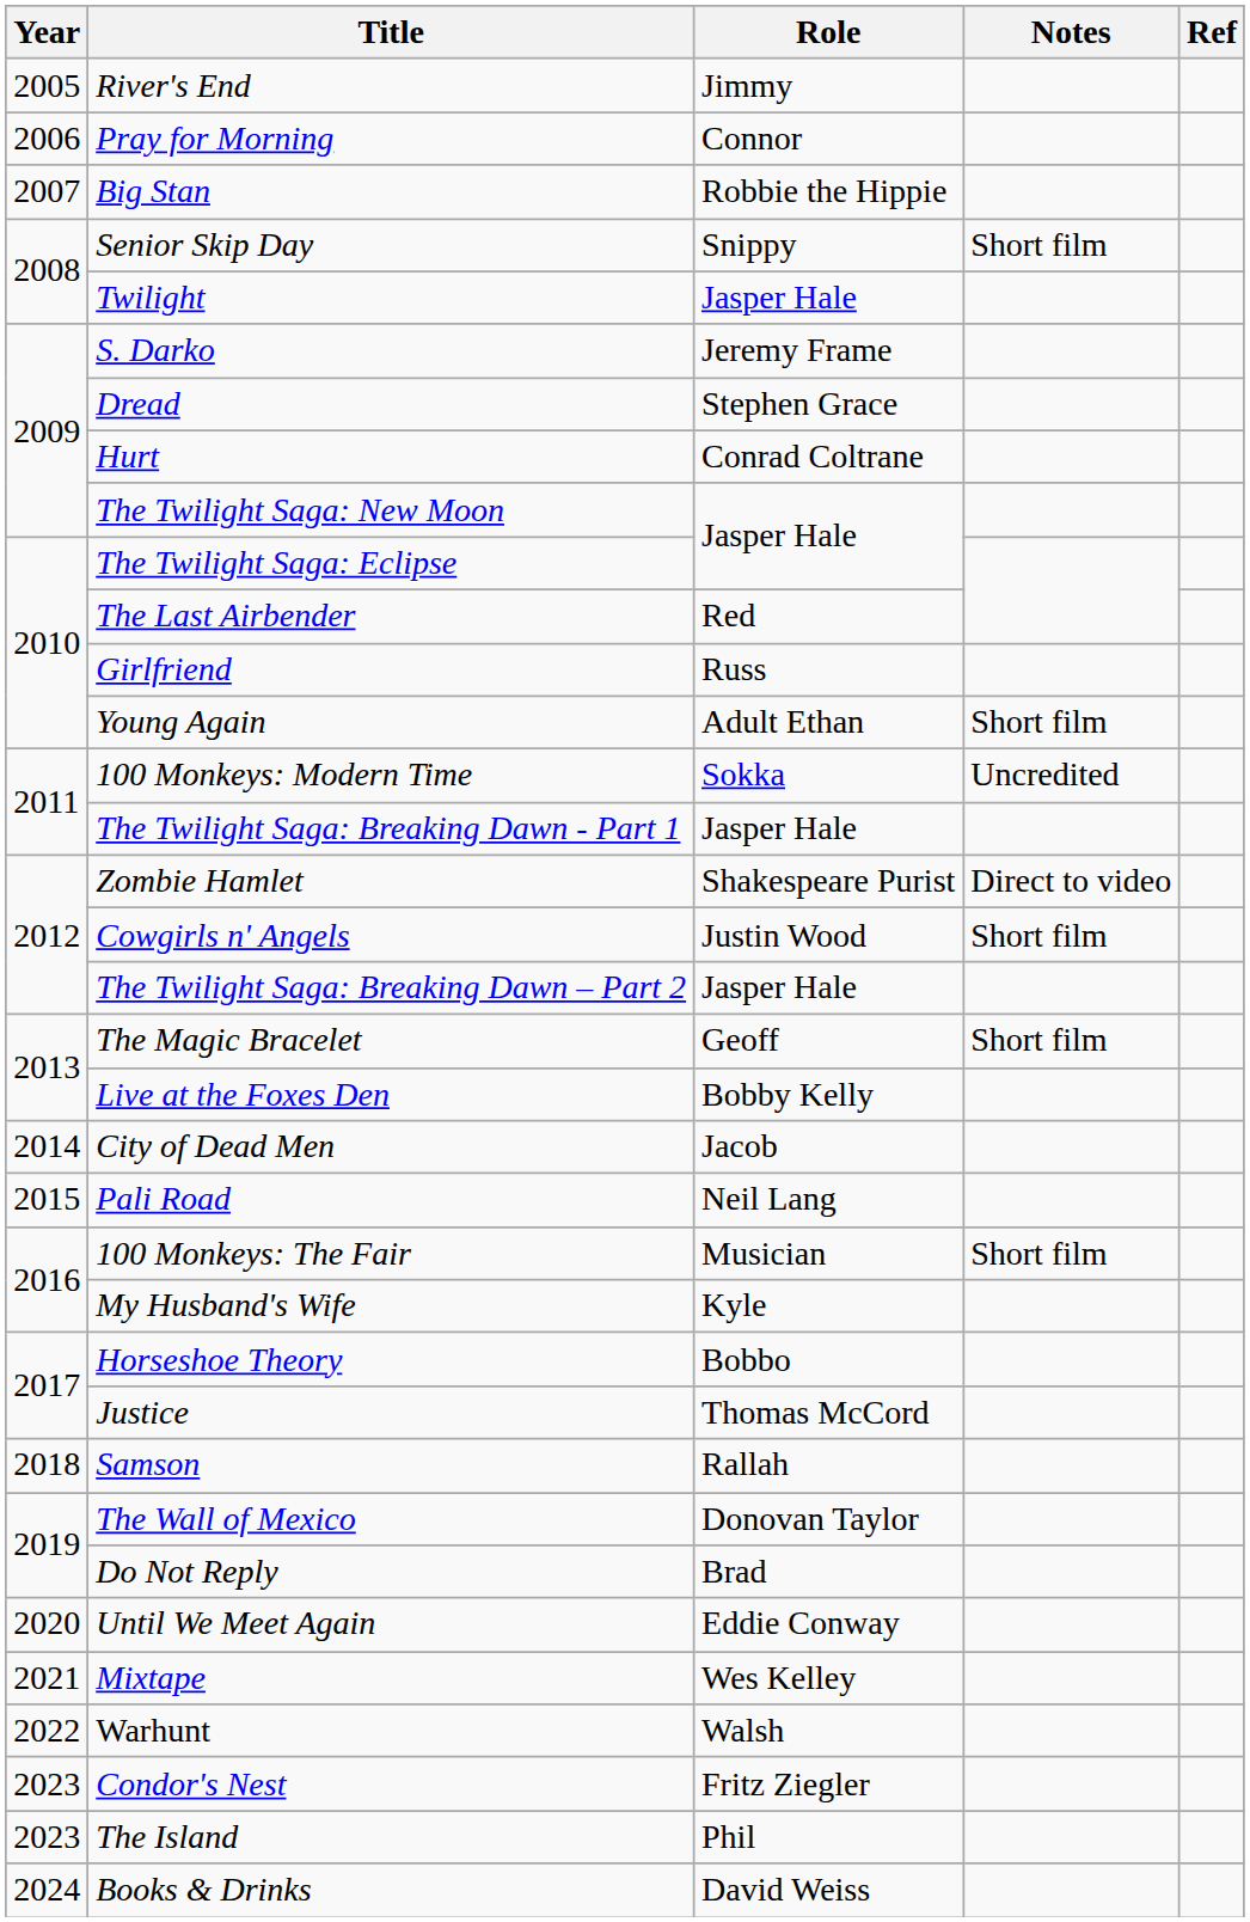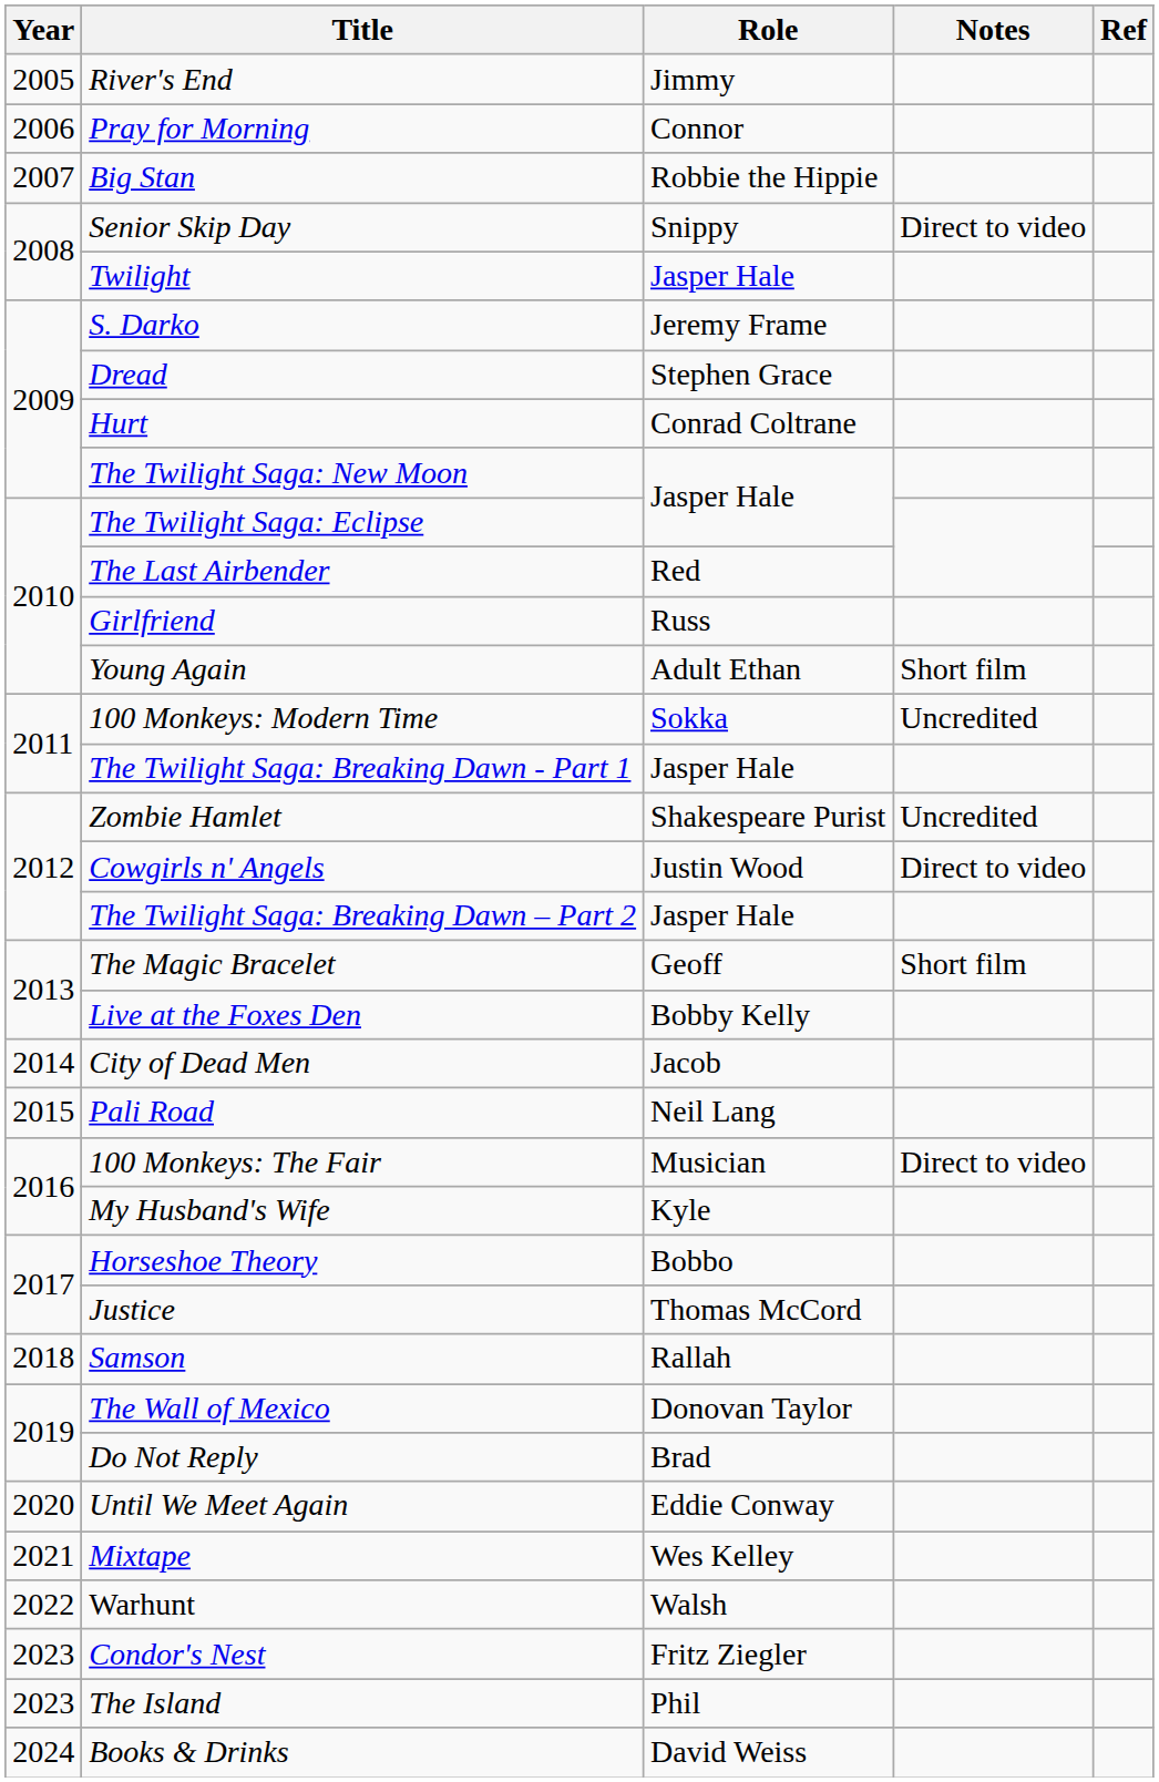Senior Skip Day | Notes: Short film -> Direct to video
Zombie Hamlet | Notes: Direct to video -> Uncredited
Cowgirls n' Angels | Notes: Short film -> Direct to video
100 Monkeys: The Fair | Notes: Short film -> Direct to video
